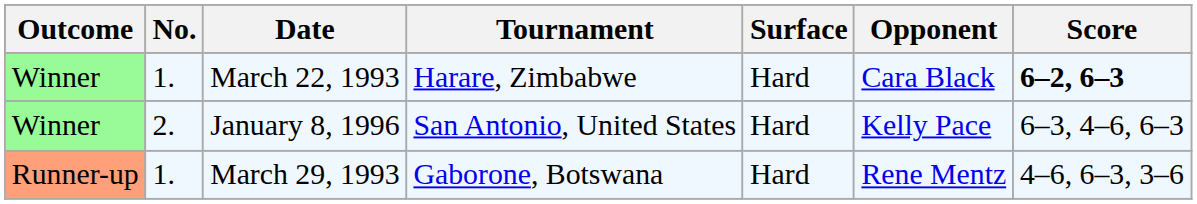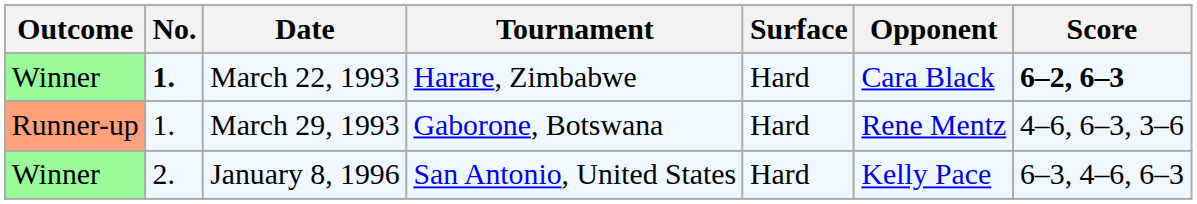March 22, 1993 | No.: normal -> bold
rows swapped: March 29, 1993 <-> January 8, 1996
